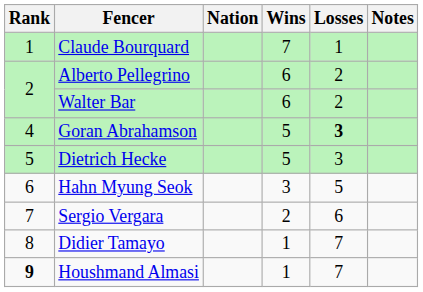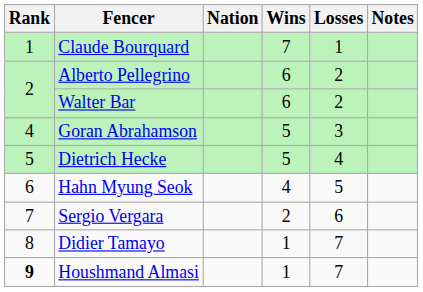Goran Abrahamson | Losses: bold -> normal
Dietrich Hecke | Losses: 3 -> 4
Hahn Myung Seok | Wins: 3 -> 4
